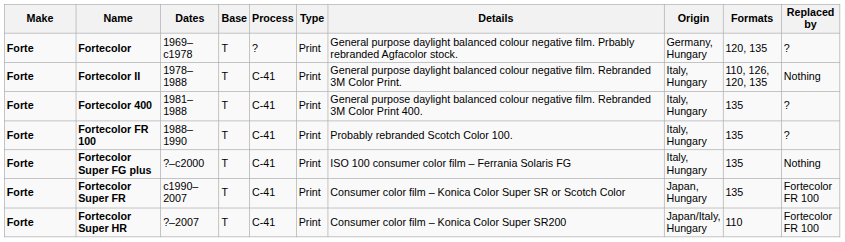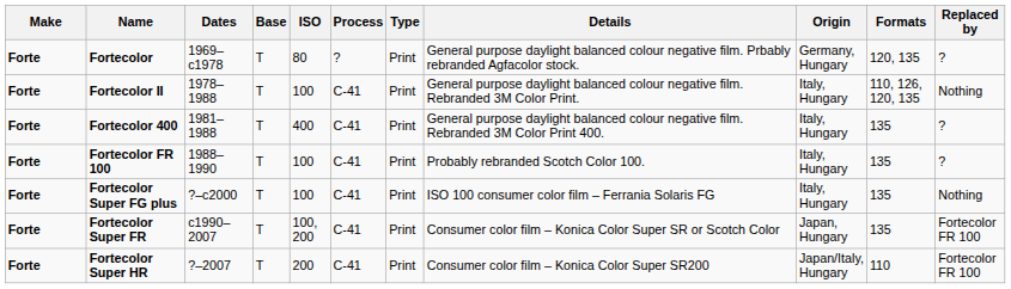+ column: ISO | 80 | 100 | 400 | 100 | 100 | 100, 200 | 200
